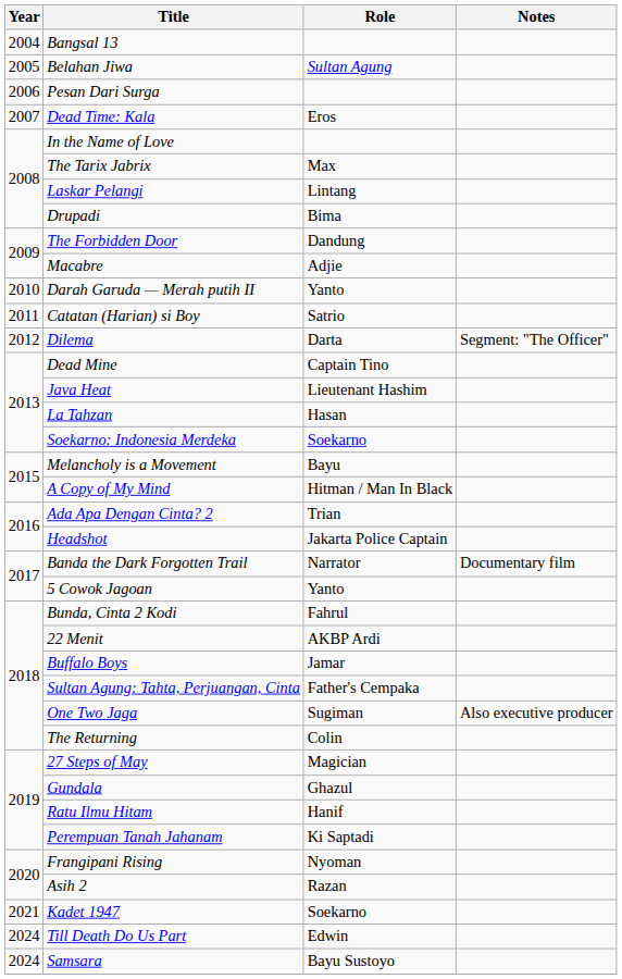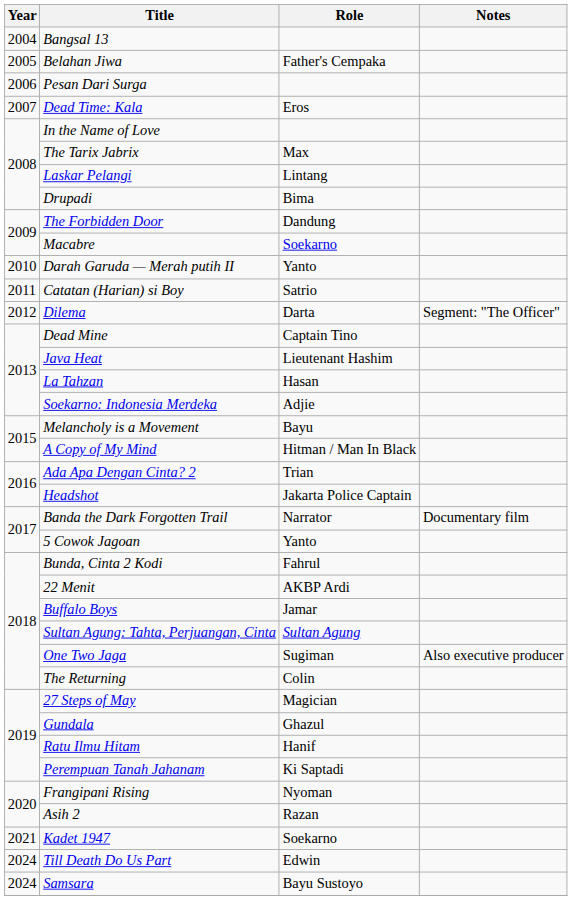Belahan Jiwa | Role: Sultan Agung -> Father's Cempaka
Macabre | Role: Adjie -> Soekarno
Soekarno: Indonesia Merdeka | Role: Soekarno -> Adjie
Sultan Agung: Tahta, Perjuangan, Cinta | Role: Father's Cempaka -> Sultan Agung
